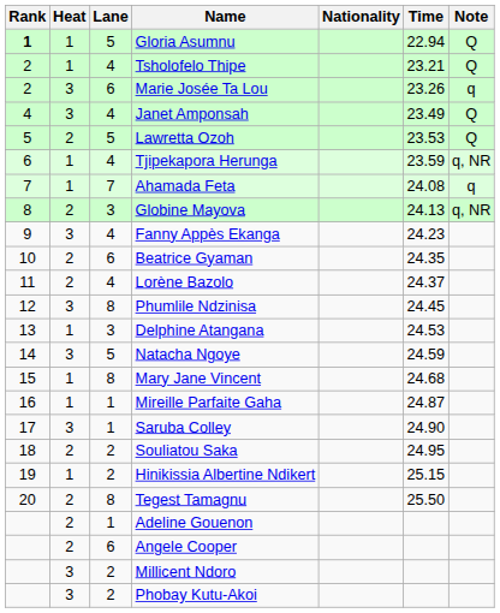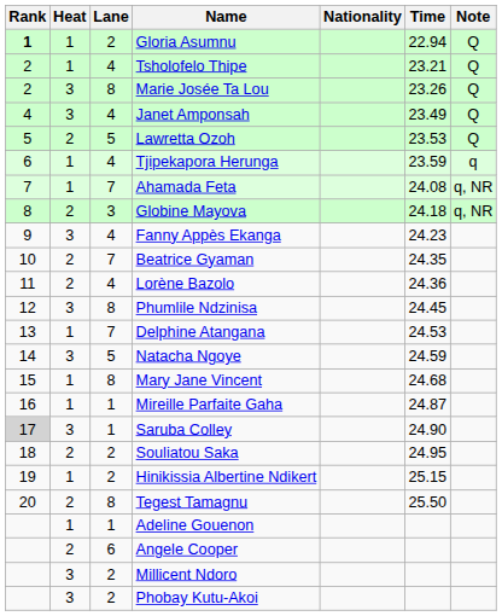Gloria Asumnu | Lane: 5 -> 2
Marie Josée Ta Lou | Lane: 6 -> 8
Marie Josée Ta Lou | Note: q -> Q
Tjipekapora Herunga | Note: q, NR -> q
Ahamada Feta | Note: q -> q, NR
Globine Mayova | Time: 24.13 -> 24.18
Beatrice Gyaman | Lane: 6 -> 7
Lorène Bazolo | Time: 24.37 -> 24.36
Delphine Atangana | Lane: 3 -> 7
Saruba Colley | Rank: no background -> lightgrey background
Adeline Gouenon | Heat: 2 -> 1
